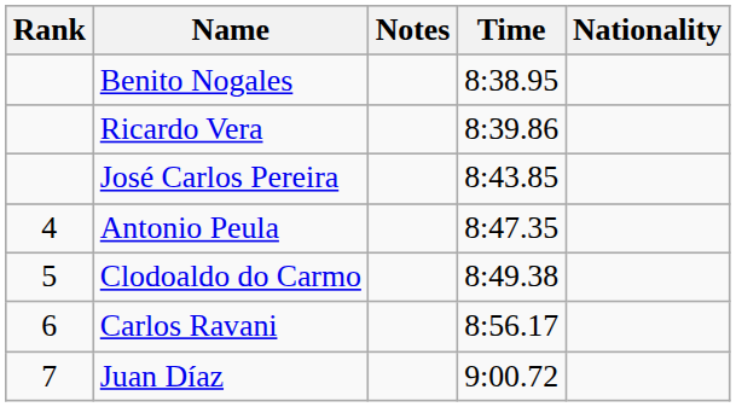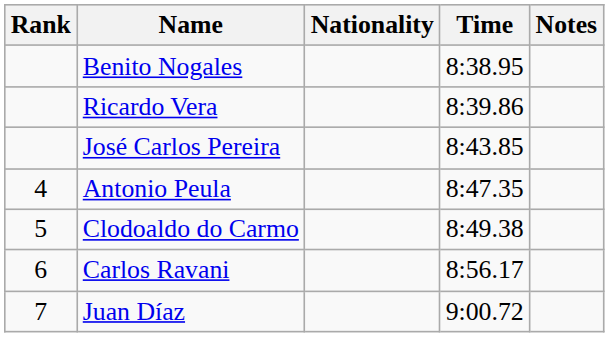columns swapped: Nationality <-> Notes
